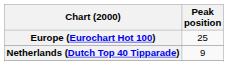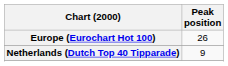Europe (Eurochart Hot 100) | Peak position: 25 -> 26
